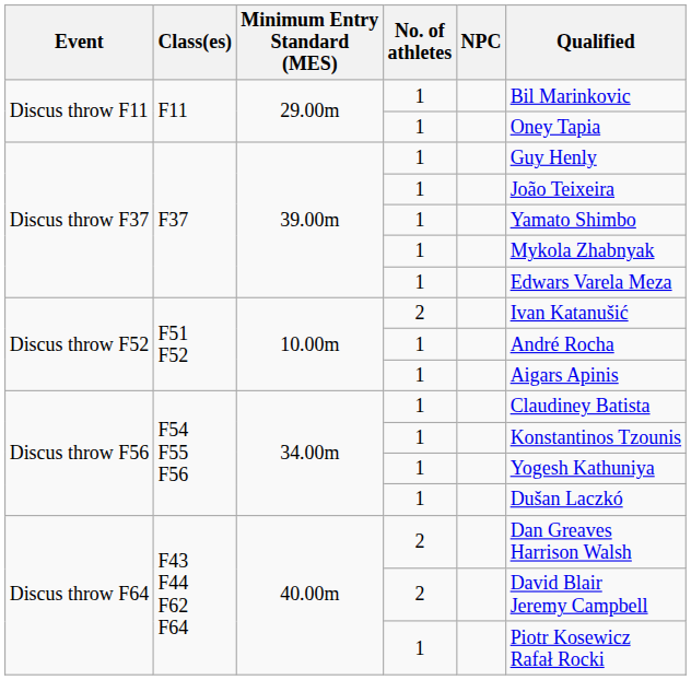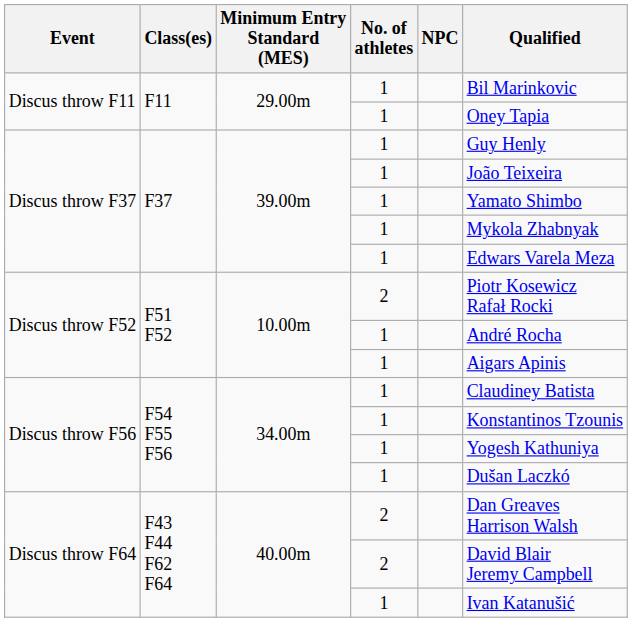Discus throw F52 / 2 | Qualified: Ivan Katanušić -> Piotr Kosewicz Rafał Rocki
Discus throw F64 / 1 | Qualified: Piotr Kosewicz Rafał Rocki -> Ivan Katanušić
